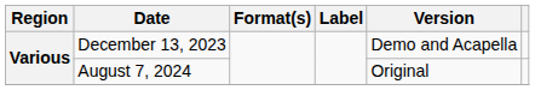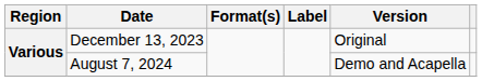December 13, 2023 | Version: Demo and Acapella -> Original
August 7, 2024 | Version: Original -> Demo and Acapella
